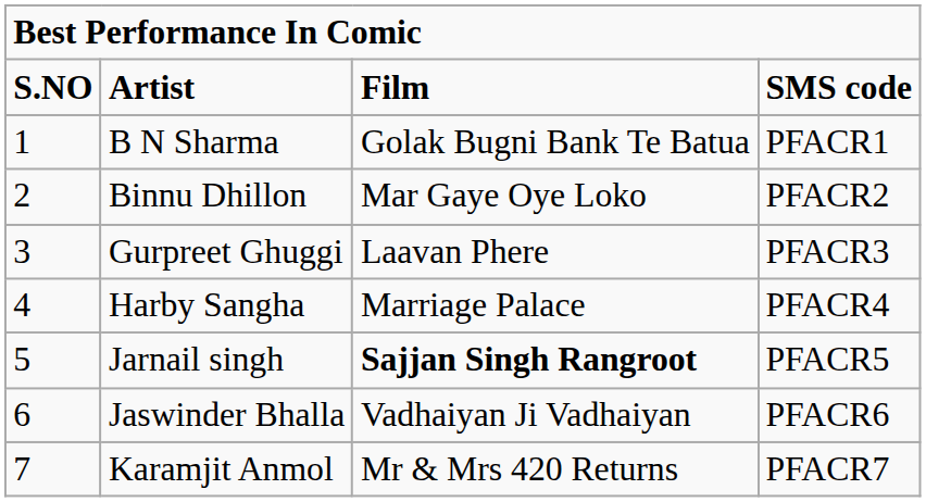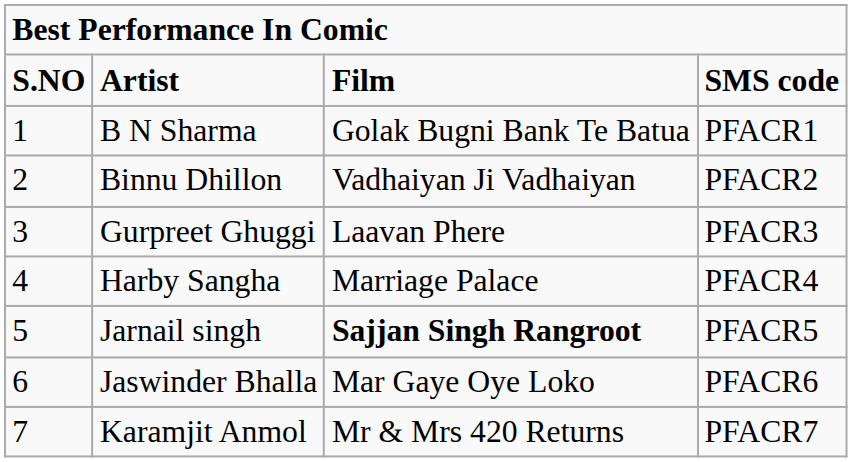Binnu Dhillon | column 3: Mar Gaye Oye Loko -> Vadhaiyan Ji Vadhaiyan
Jaswinder Bhalla | column 3: Vadhaiyan Ji Vadhaiyan -> Mar Gaye Oye Loko
